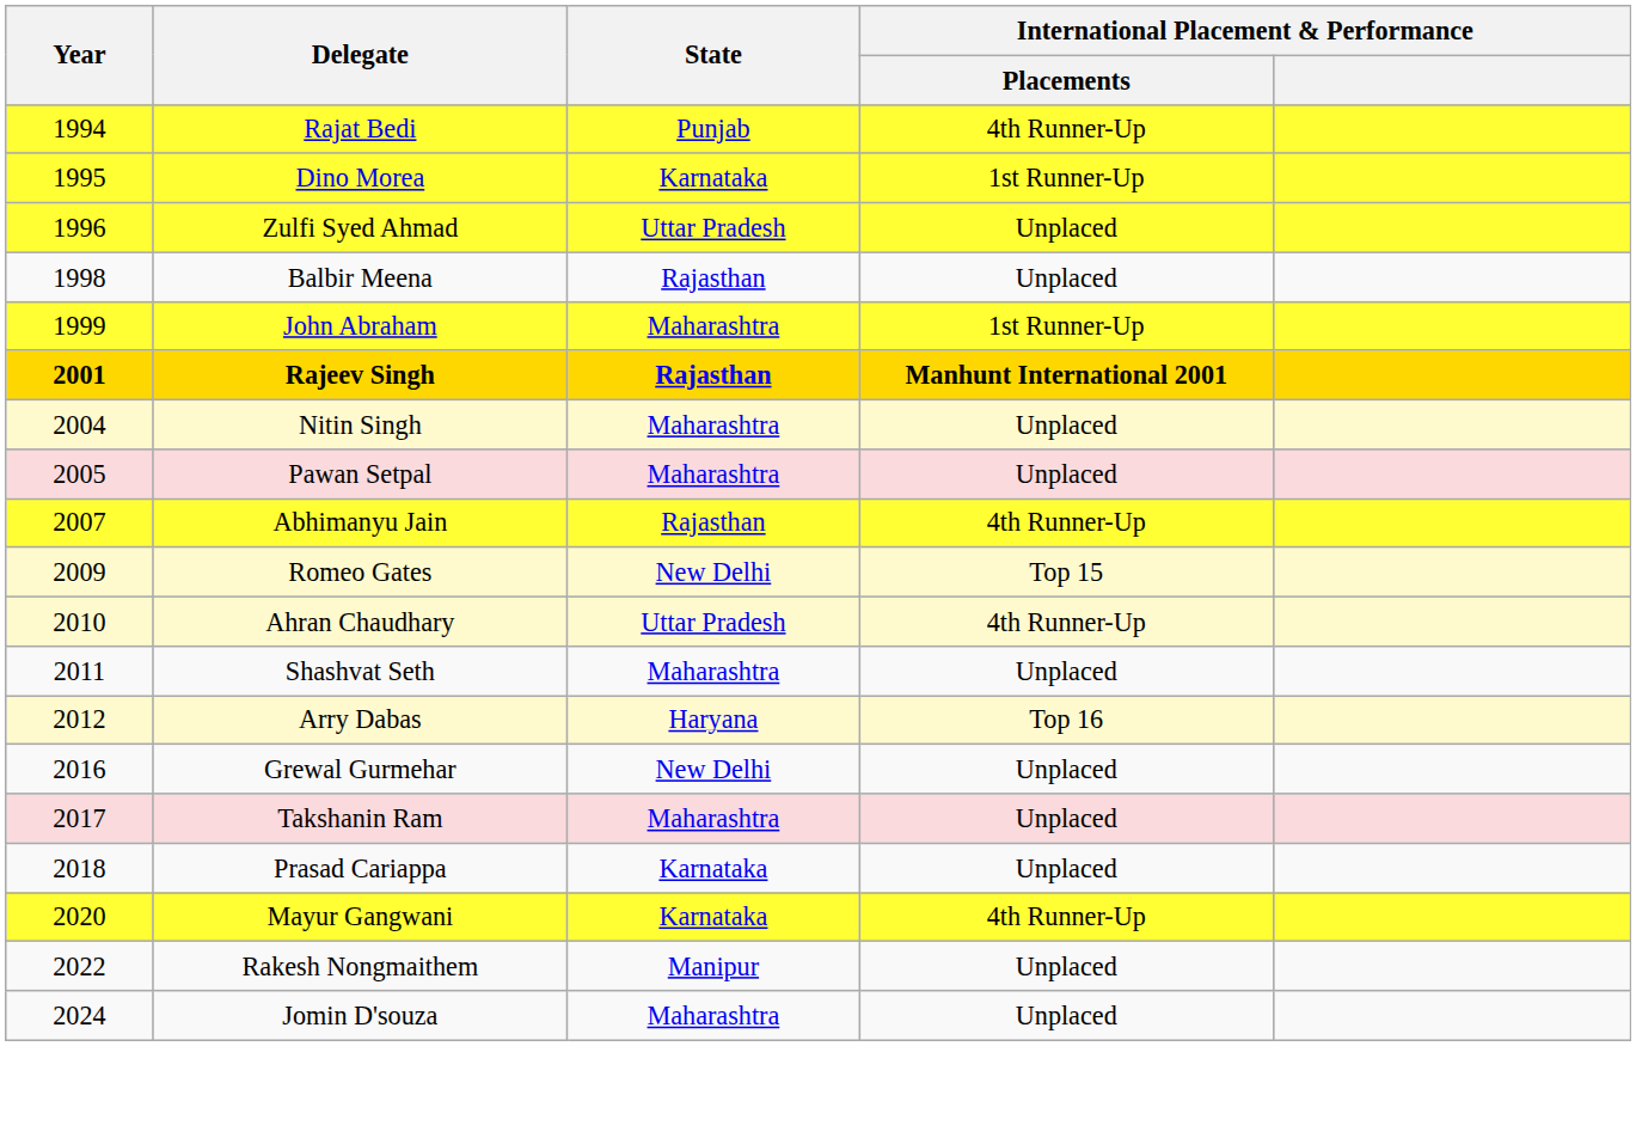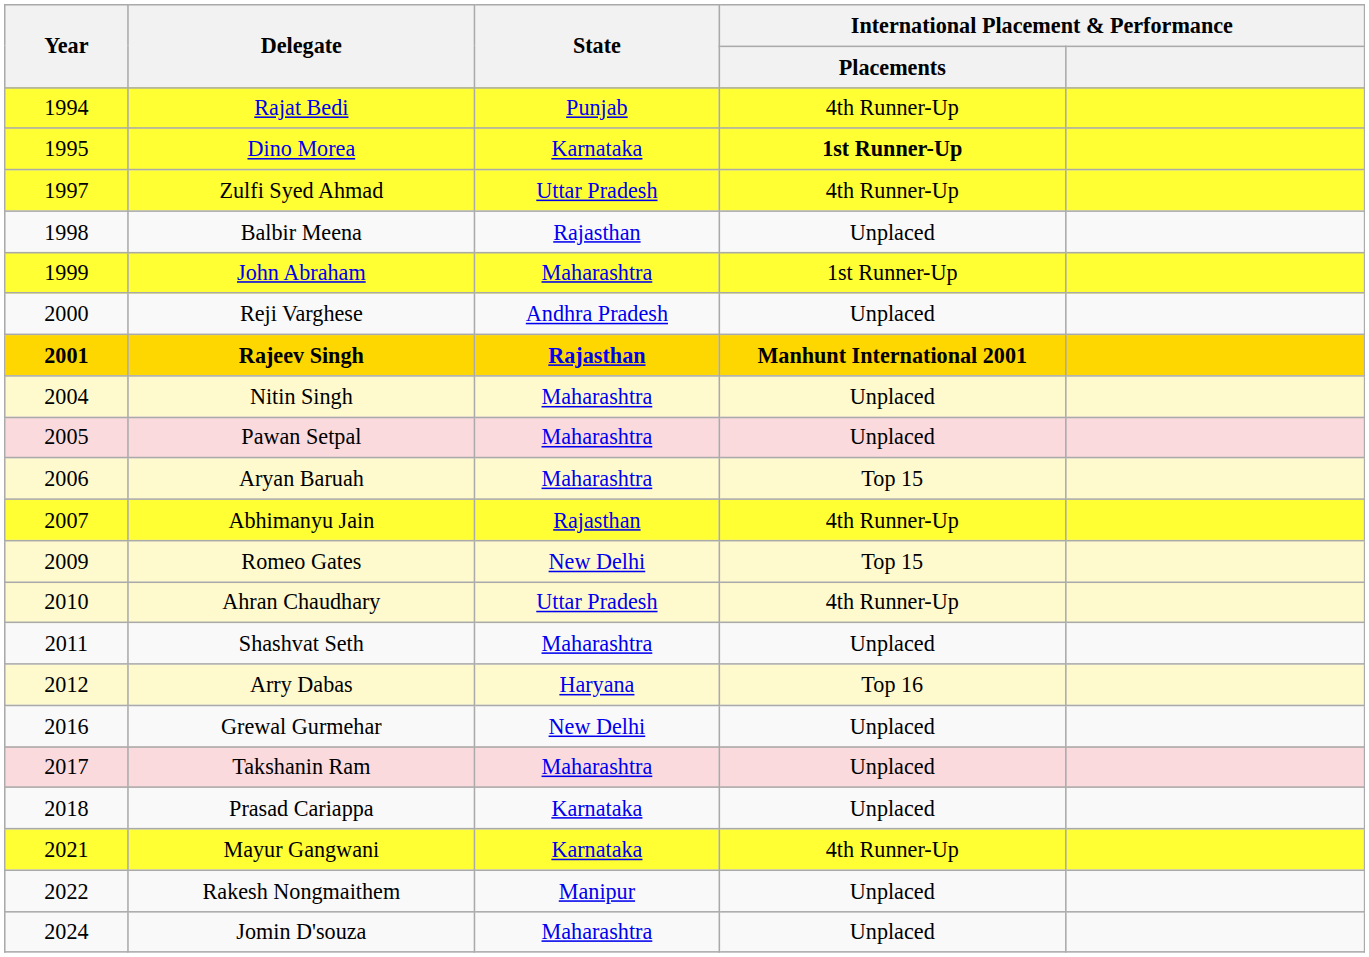Dino Morea | International Placement & Performance / Placements: normal -> bold
Zulfi Syed Ahmad | Year: 1996 -> 1997
Zulfi Syed Ahmad | International Placement & Performance / Placements: Unplaced -> 4th Runner-Up
+ row: 2000 | Reji Varghese | Andhra Pradesh | Unplaced
+ row: 2006 | Aryan Baruah | Maharashtra | Top 15
Mayur Gangwani | Year: 2020 -> 2021
